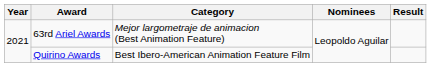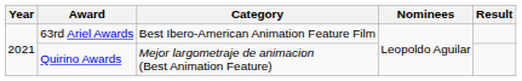63rd Ariel Awards | Category: Mejor largometraje de animacion (Best Animation Feature) -> Best Ibero-American Animation Feature Film
Quirino Awards | Category: Best Ibero-American Animation Feature Film -> Mejor largometraje de animacion (Best Animation Feature)
